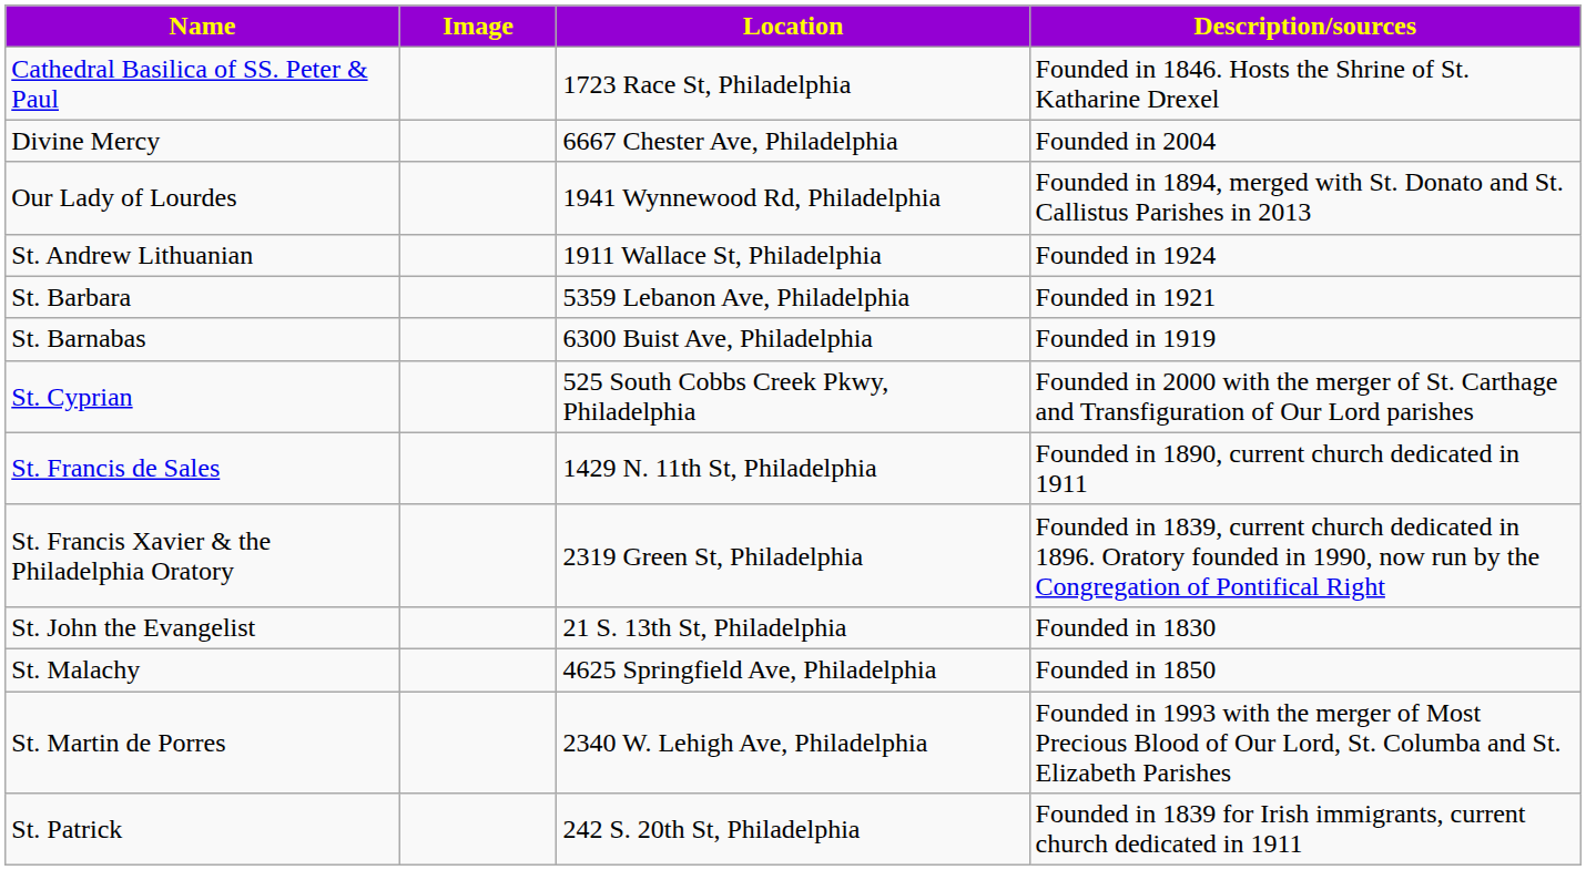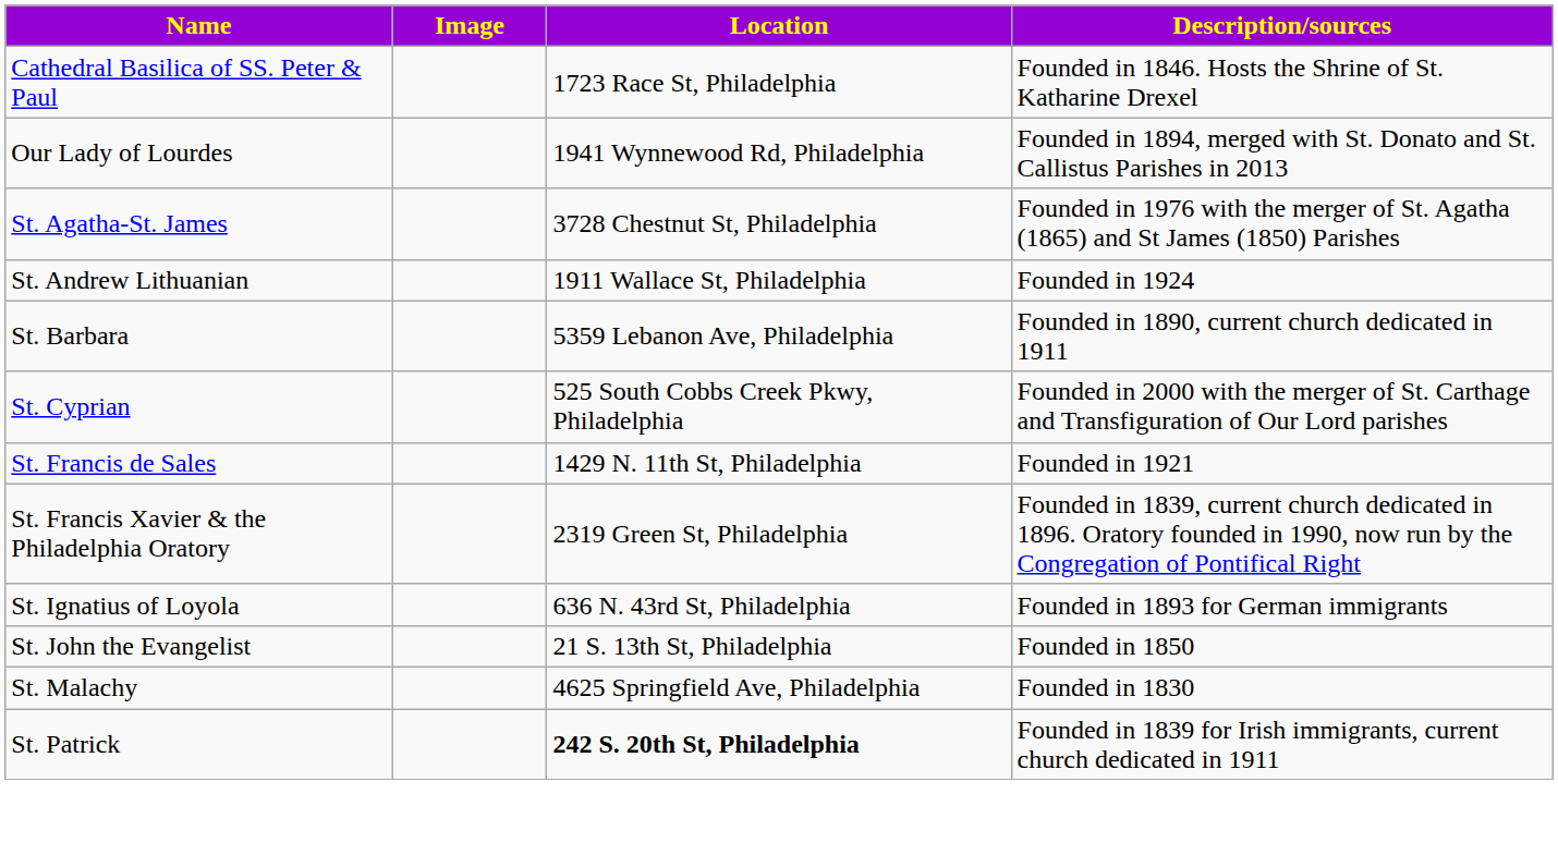- row: Divine Mercy | 6667 Chester Ave, Philadelphia | Founded in 2004
+ row: St. Agatha-St. James | 3728 Chestnut St, Philadelphia | Founded in 1976 with the merger of St. Agatha (1865) and St James (1850) Parishes
St. Barbara | Description/sources: Founded in 1921 -> Founded in 1890, current church dedicated in 1911
- row: St. Barnabas | 6300 Buist Ave, Philadelphia | Founded in 1919
St. Francis de Sales | Description/sources: Founded in 1890, current church dedicated in 1911 -> Founded in 1921
+ row: St. Ignatius of Loyola | 636 N. 43rd St, Philadelphia | Founded in 1893 for German immigrants
St. John the Evangelist | Description/sources: Founded in 1830 -> Founded in 1850
St. Malachy | Description/sources: Founded in 1850 -> Founded in 1830
- row: St. Martin de Porres | 2340 W. Lehigh Ave, Philadelphia | Founded in 1993 with the merger of Most Precious Blood of Our Lord, St. Columba and St. Elizabeth Parishes
St. Patrick | Location: normal -> bold
